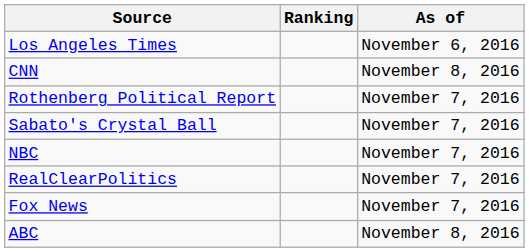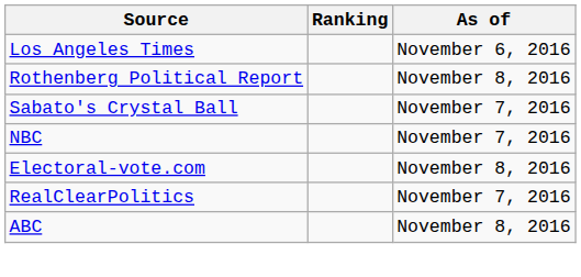- row: CNN | November 8, 2016
Rothenberg Political Report | As of: November 7, 2016 -> November 8, 2016
+ row: Electoral-vote.com | November 8, 2016
- row: Fox News | November 7, 2016
